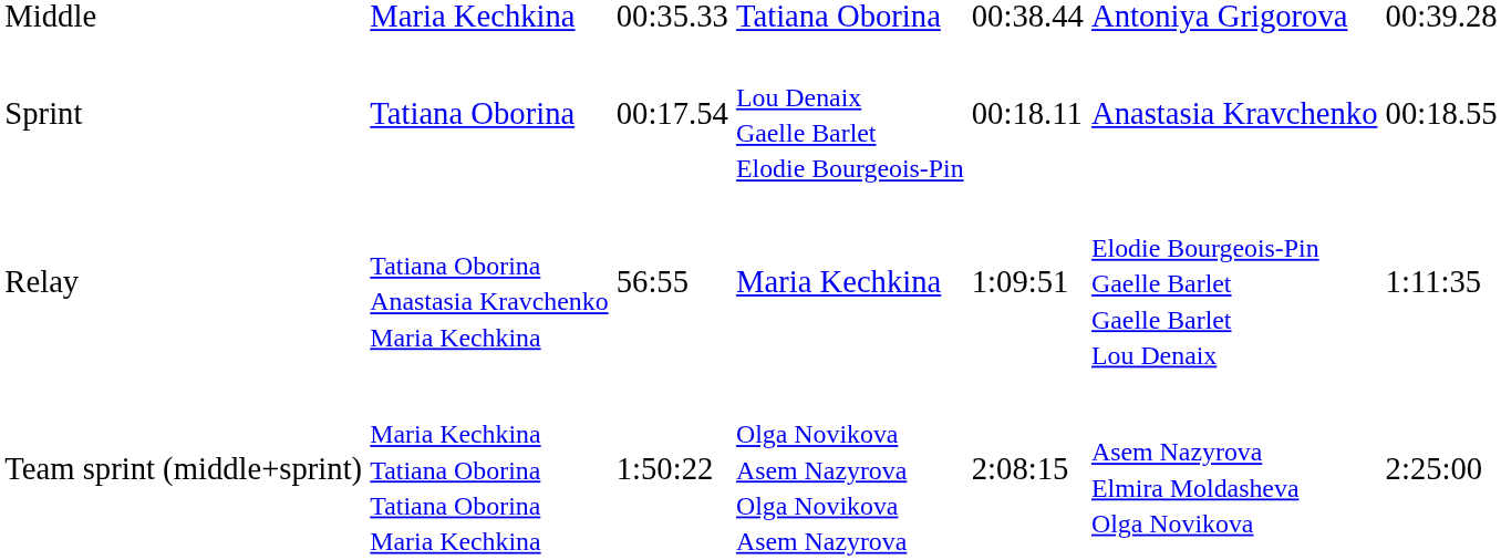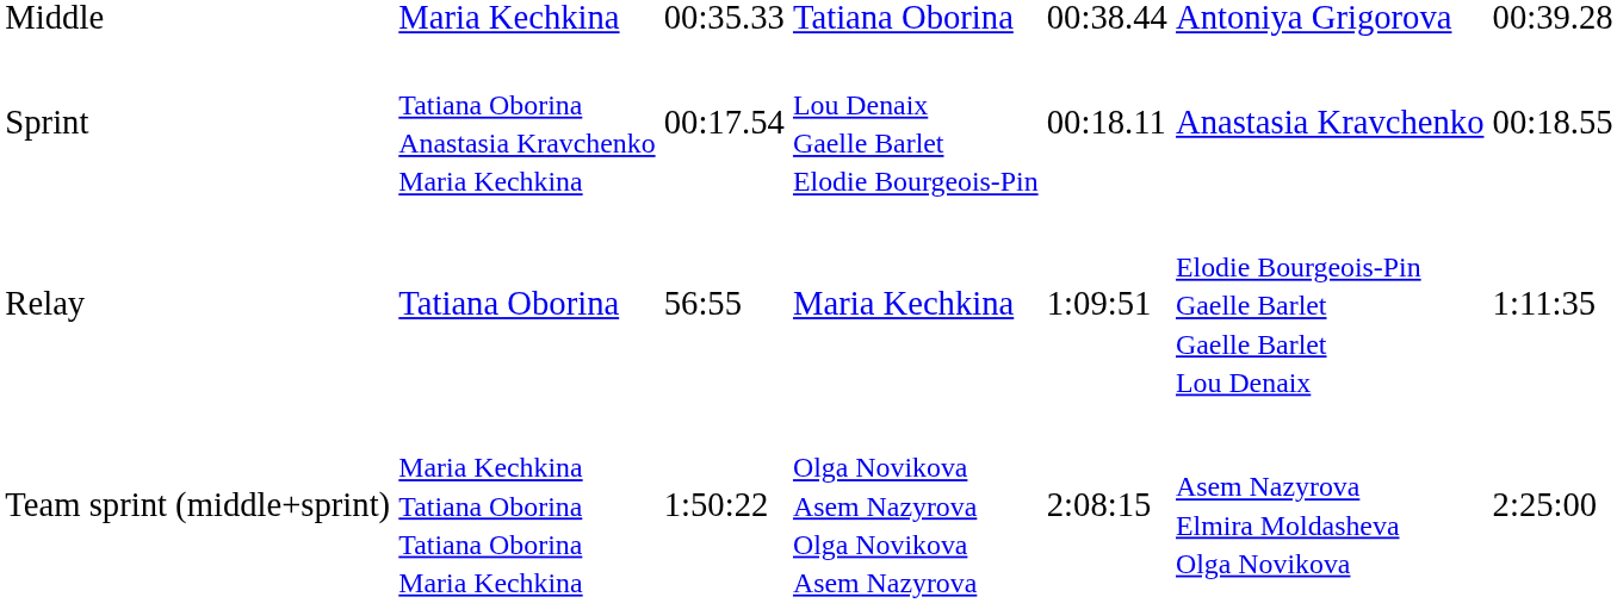Sprint | column 2: Tatiana Oborina -> Tatiana Oborina Anastasia Kravchenko Maria Kechkina
Relay | column 2: Tatiana Oborina Anastasia Kravchenko Maria Kechkina -> Tatiana Oborina
